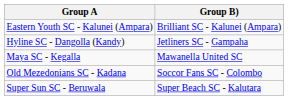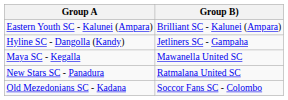+ row: New Stars SC - Panadura | Ratmalana United SC
- row: Super Sun SC - Beruwala | Super Beach SC - Kalutara
